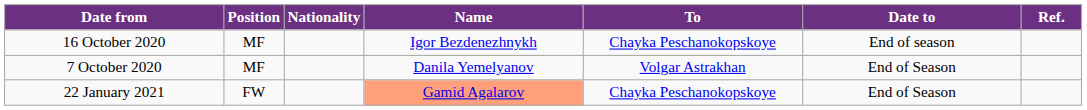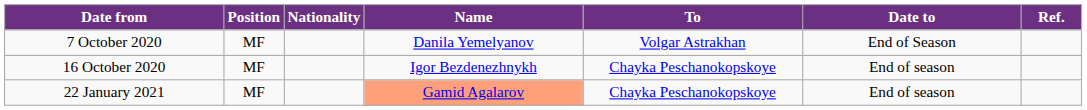rows swapped: 7 October 2020 <-> 16 October 2020
22 January 2021 | Position: FW -> MF
22 January 2021 | Date to: End of Season -> End of season
